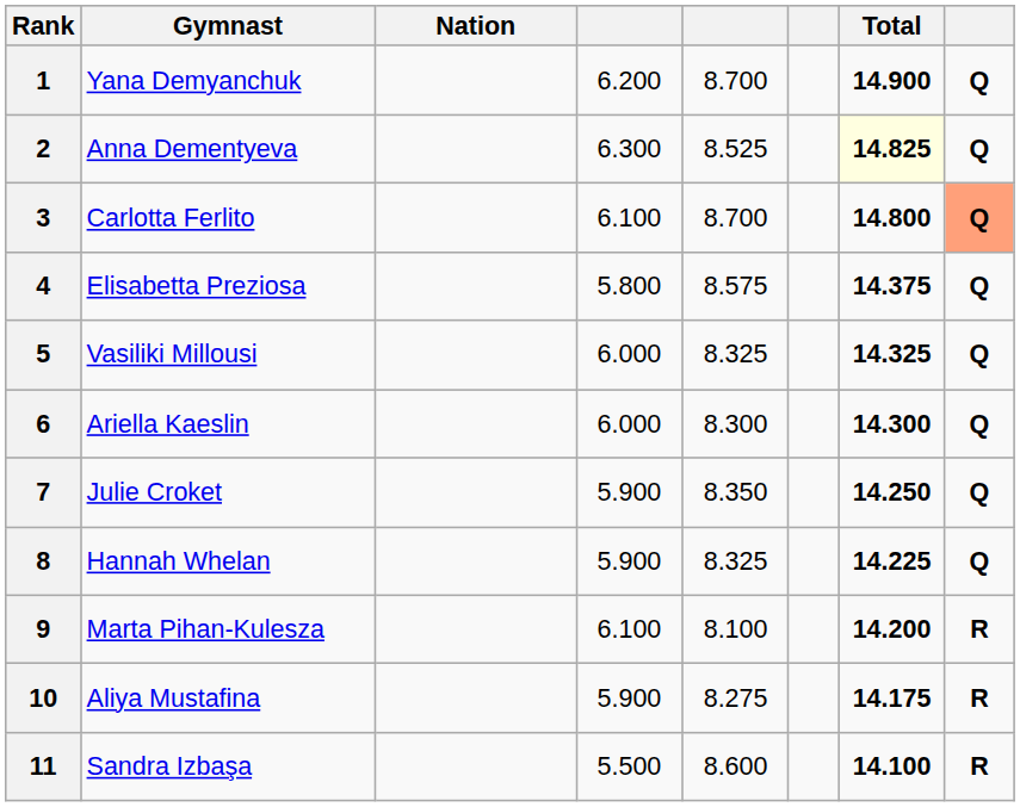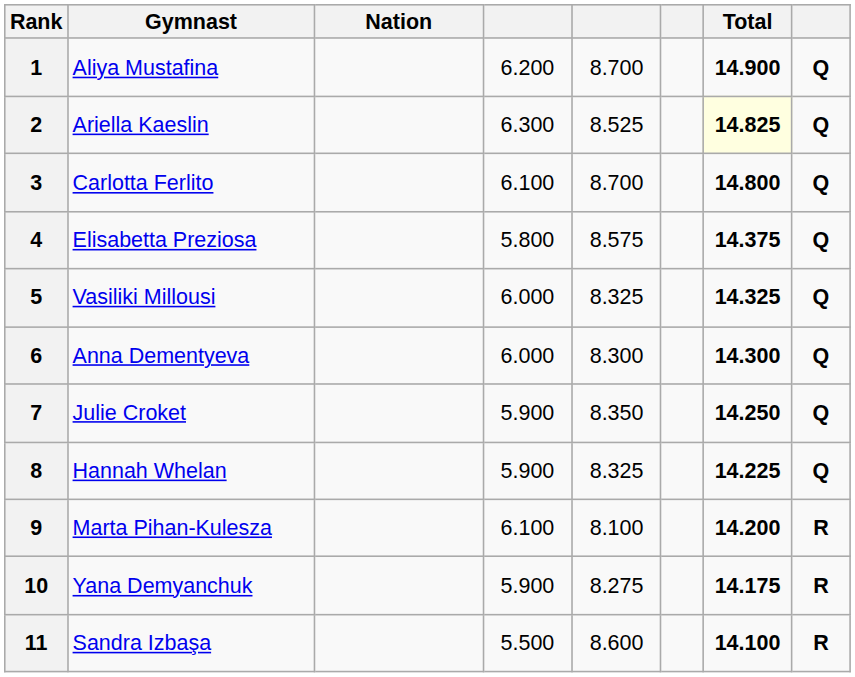1 | Gymnast: Yana Demyanchuk -> Aliya Mustafina
2 | Gymnast: Anna Dementyeva -> Ariella Kaeslin
3 | column 8: lightsalmon background -> no background
6 | Gymnast: Ariella Kaeslin -> Anna Dementyeva
10 | Gymnast: Aliya Mustafina -> Yana Demyanchuk
